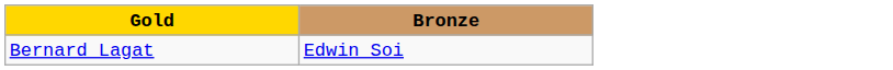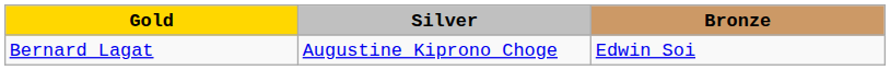+ column: Silver | Augustine Kiprono Choge
